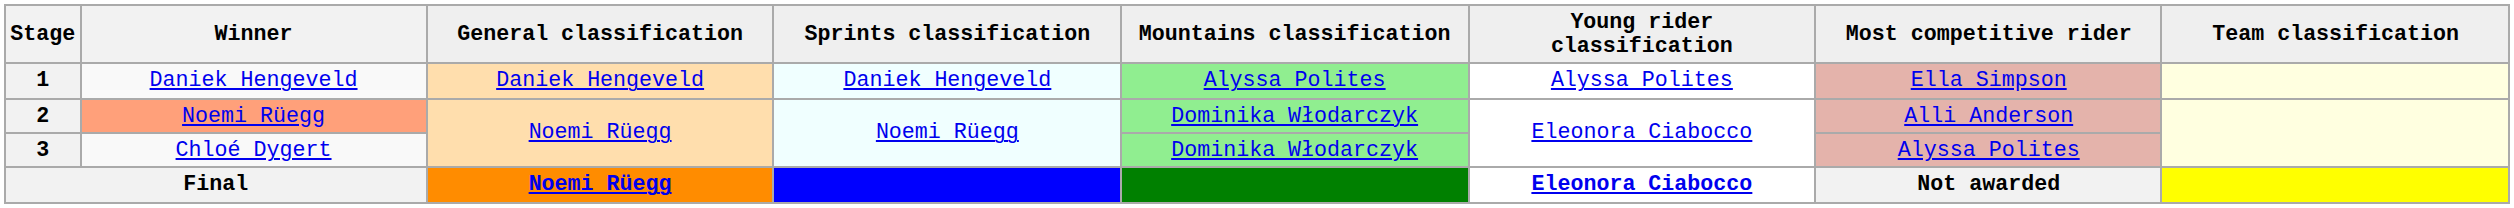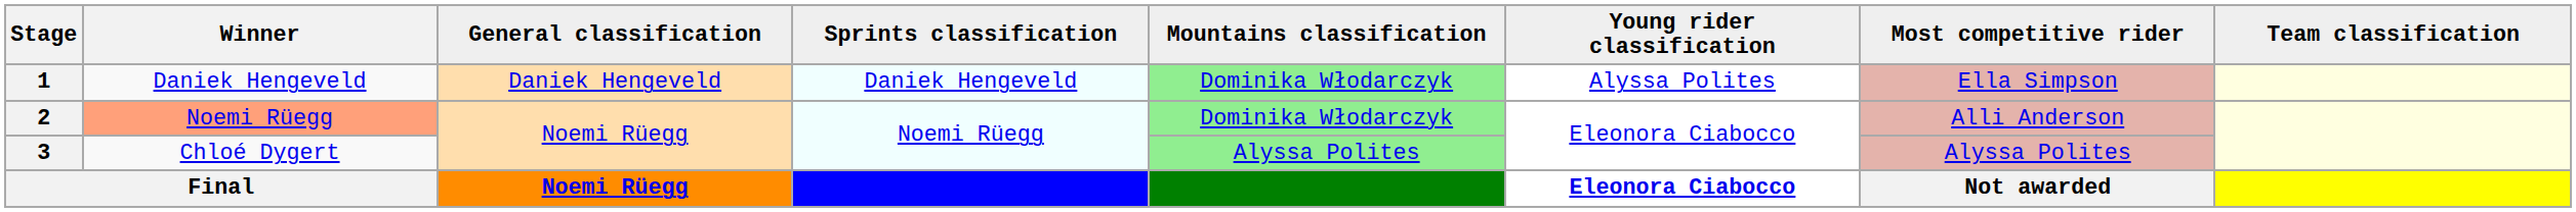1 | Mountains classification: Alyssa Polites -> Dominika Włodarczyk
3 | Mountains classification: Dominika Włodarczyk -> Alyssa Polites
